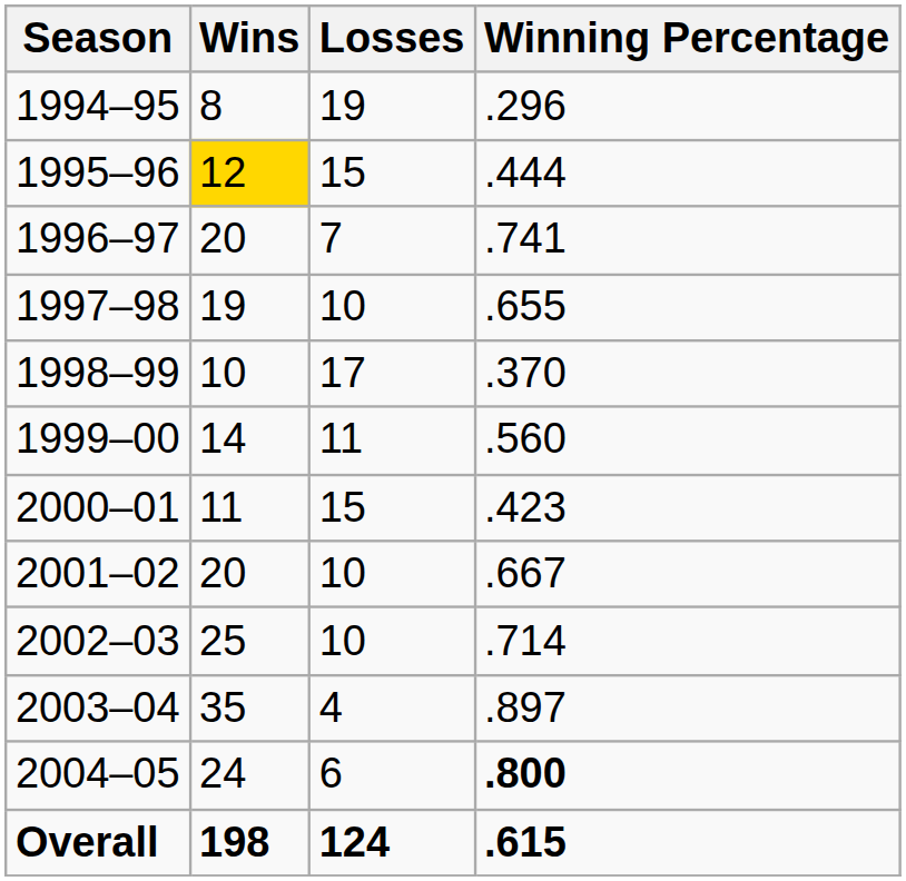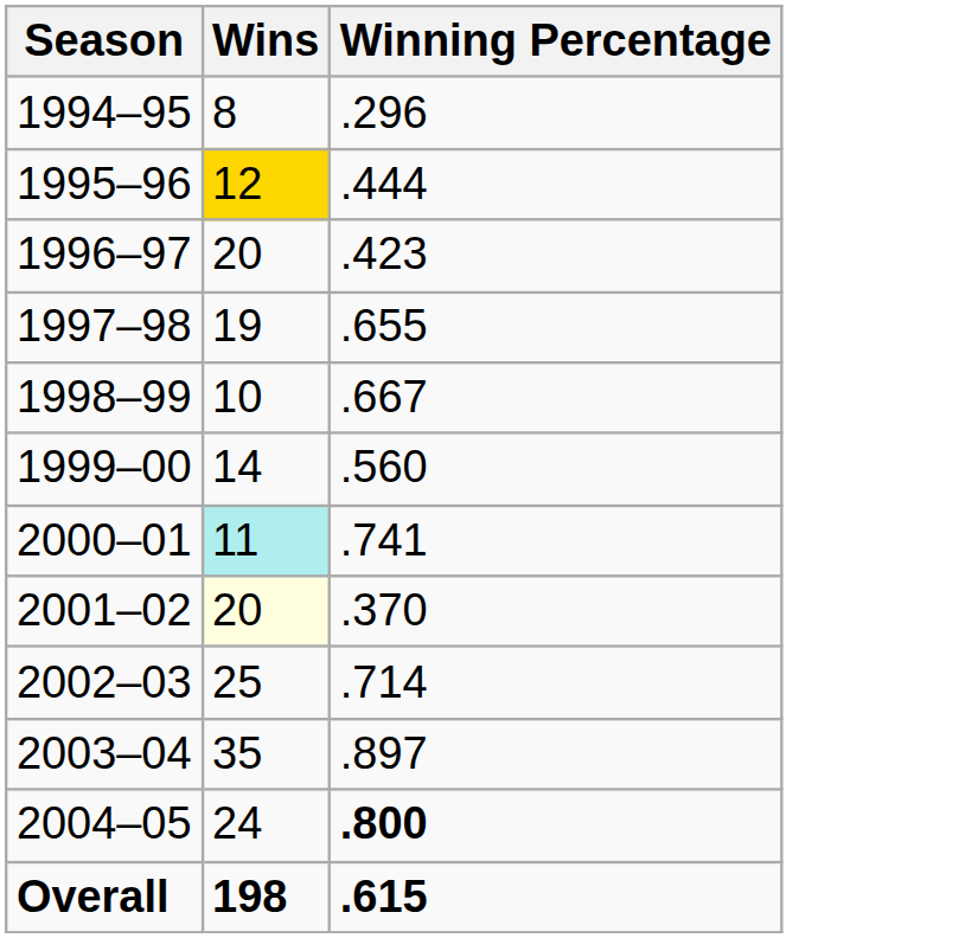- column: Losses | 19 | 15 | 7 | 10 | 17 | 11 | 15 | 10 | 10 | 4 | 6 | 124
1996–97 | Winning Percentage: .741 -> .423
1998–99 | Winning Percentage: .370 -> .667
2000–01 | Wins: no background -> paleturquoise background
2000–01 | Winning Percentage: .423 -> .741
2001–02 | Wins: no background -> lightyellow background
2001–02 | Winning Percentage: .667 -> .370
